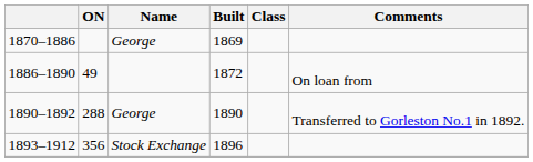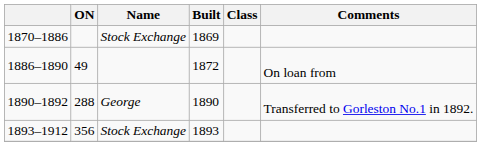1870–1886 | Name: George -> Stock Exchange
1893–1912 | Built: 1896 -> 1893
